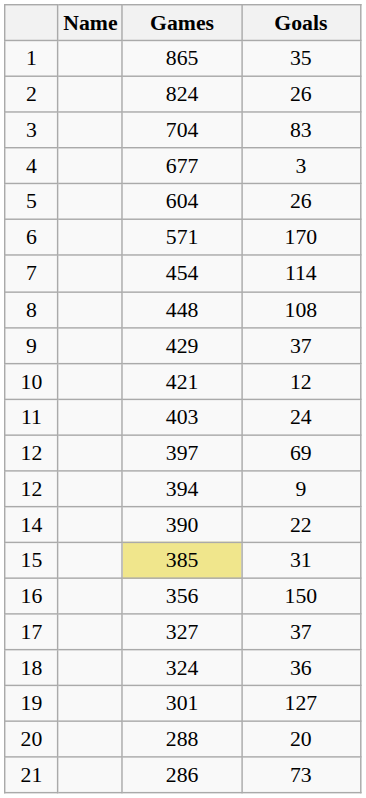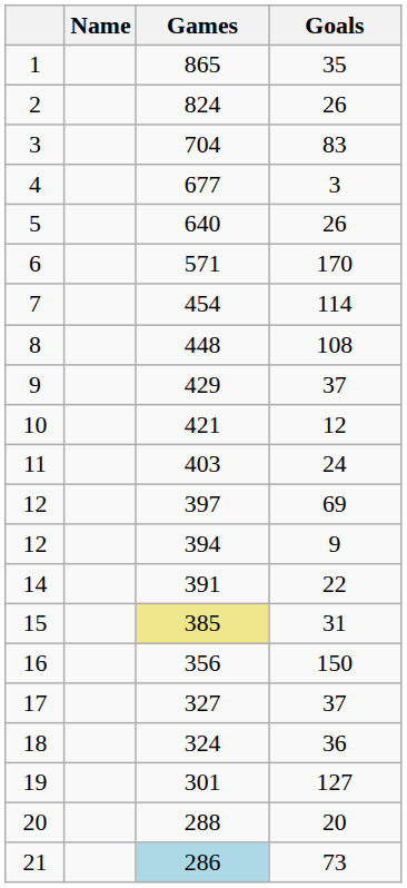5 | Games: 604 -> 640
14 | Games: 390 -> 391
21 | Games: no background -> lightblue background
